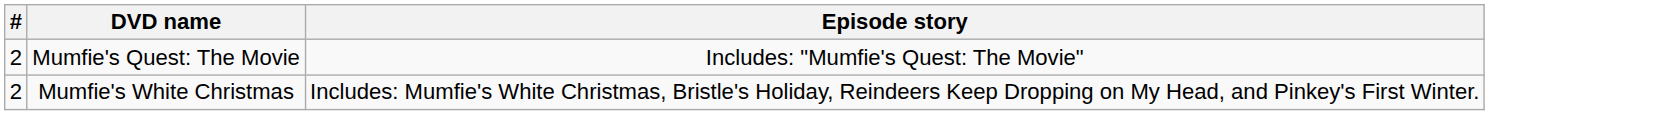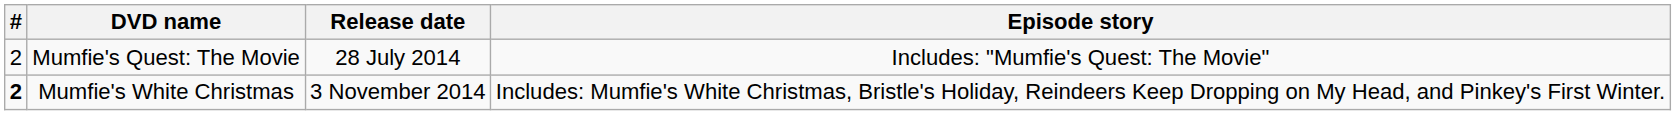+ column: Release date | 28 July 2014 | 3 November 2014
Mumfie's White Christmas | #: normal -> bold
